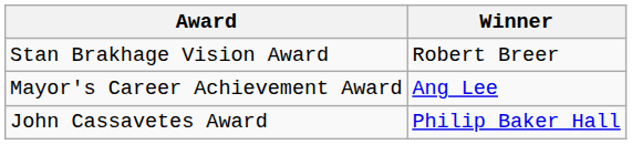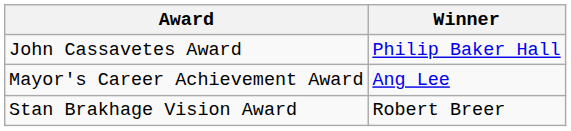rows swapped: John Cassavetes Award <-> Stan Brakhage Vision Award
